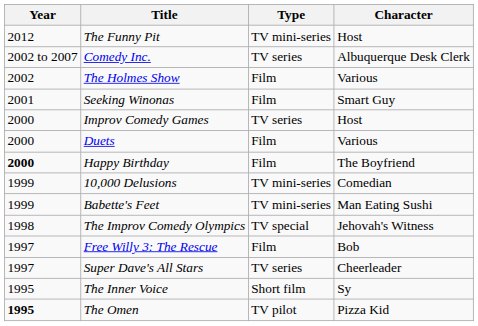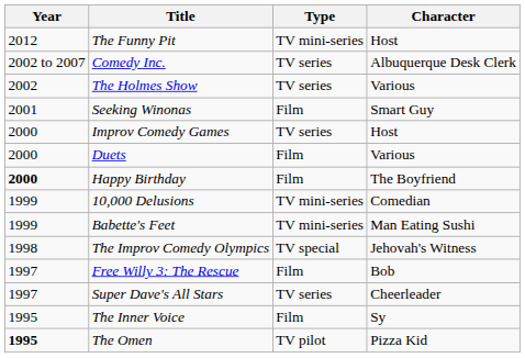The Holmes Show | Type: Film -> TV series
The Inner Voice | Type: Short film -> Film
